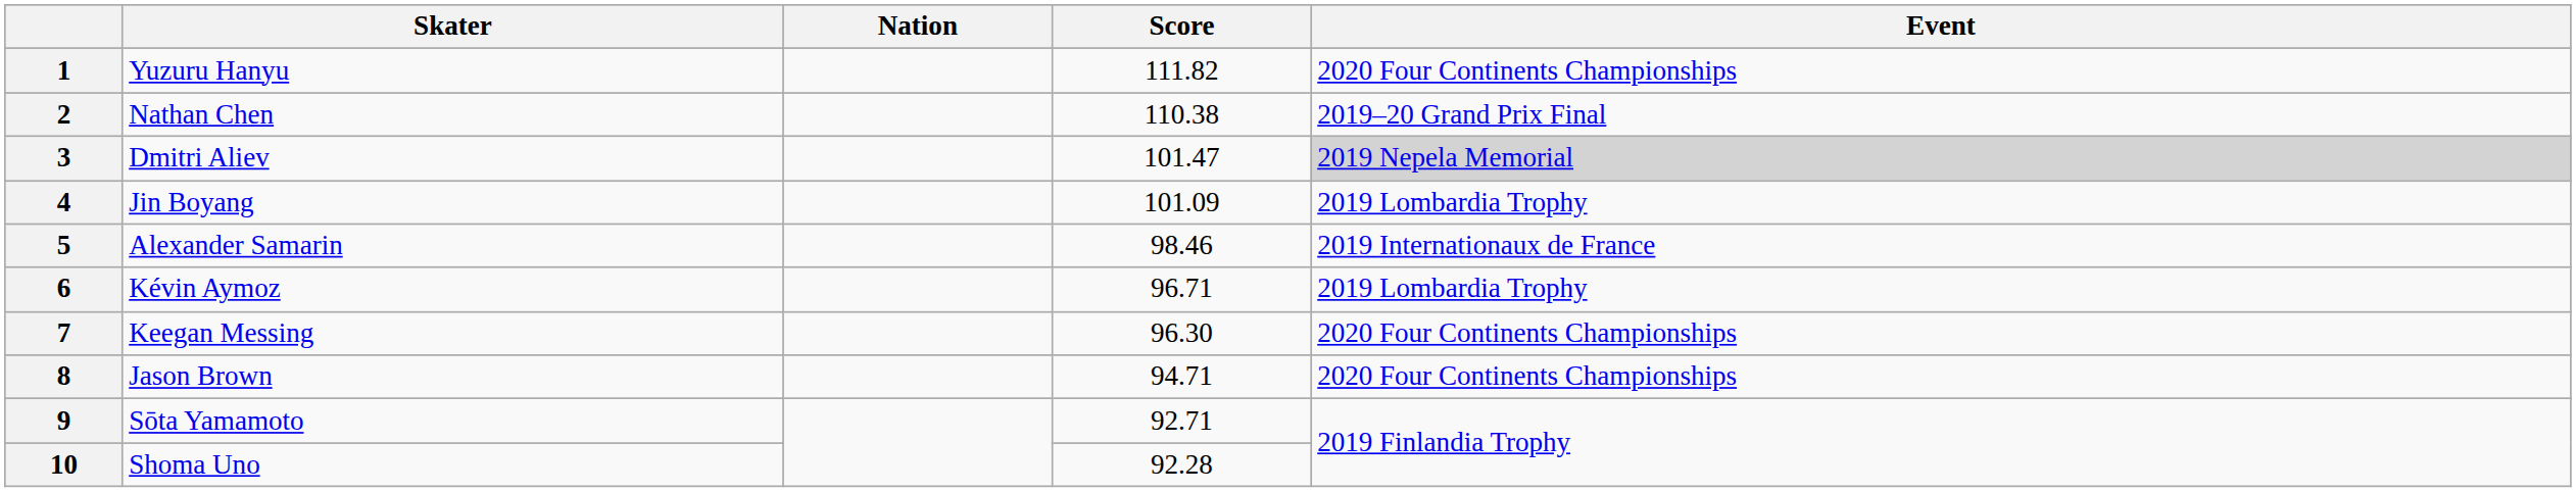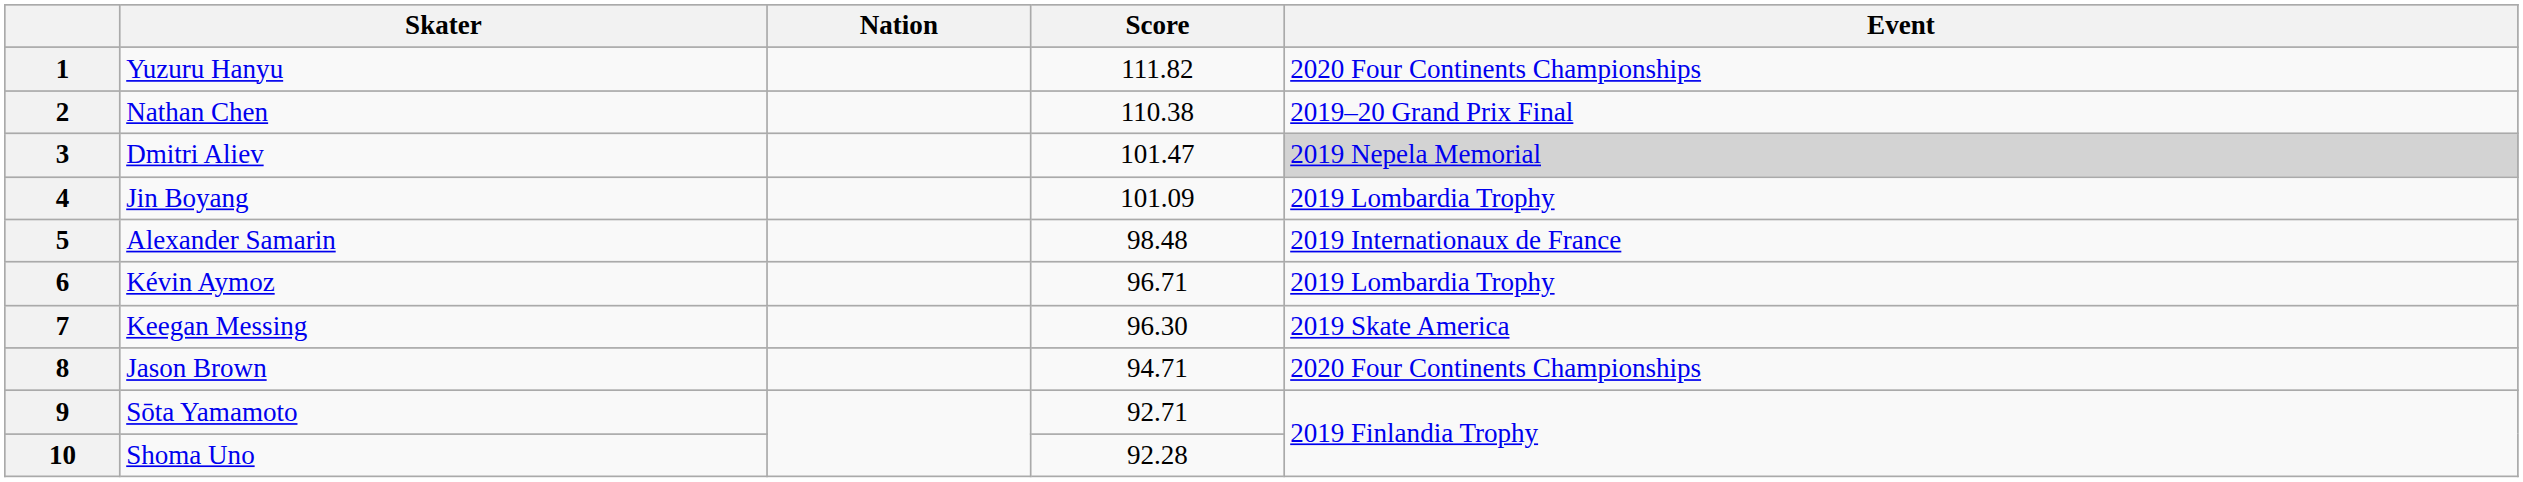5 | Score: 98.46 -> 98.48
7 | Event: 2020 Four Continents Championships -> 2019 Skate America
